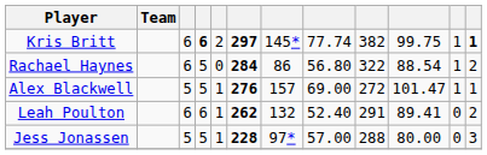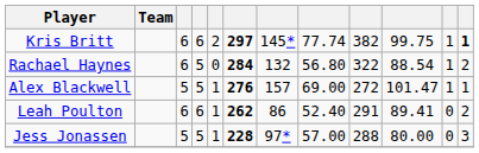Kris Britt | column 4: bold -> normal
Rachael Haynes | column 7: 86 -> 132
Leah Poulton | column 7: 132 -> 86
